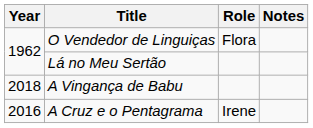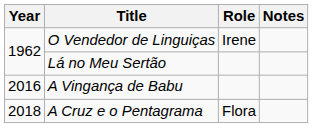O Vendedor de Linguiças | Role: Flora -> Irene
A Vingança de Babu | Year: 2018 -> 2016
A Cruz e o Pentagrama | Year: 2016 -> 2018
A Cruz e o Pentagrama | Role: Irene -> Flora
